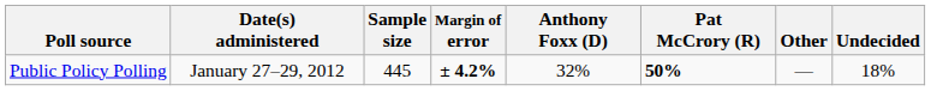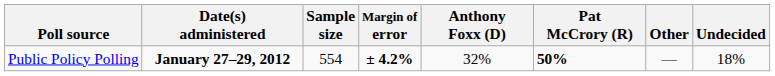Public Policy Polling | Date(s) administered: normal -> bold
Public Policy Polling | Sample size: 445 -> 554
